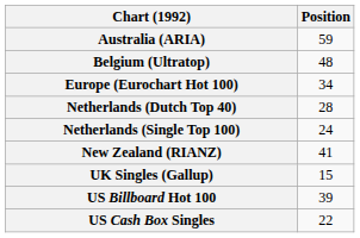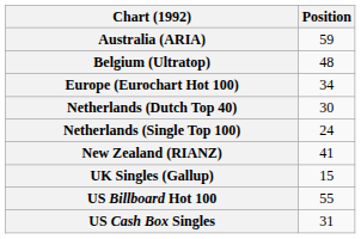Netherlands (Dutch Top 40) | Position: 28 -> 30
US Billboard Hot 100 | Position: 39 -> 55
US Cash Box Singles | Position: 22 -> 31
